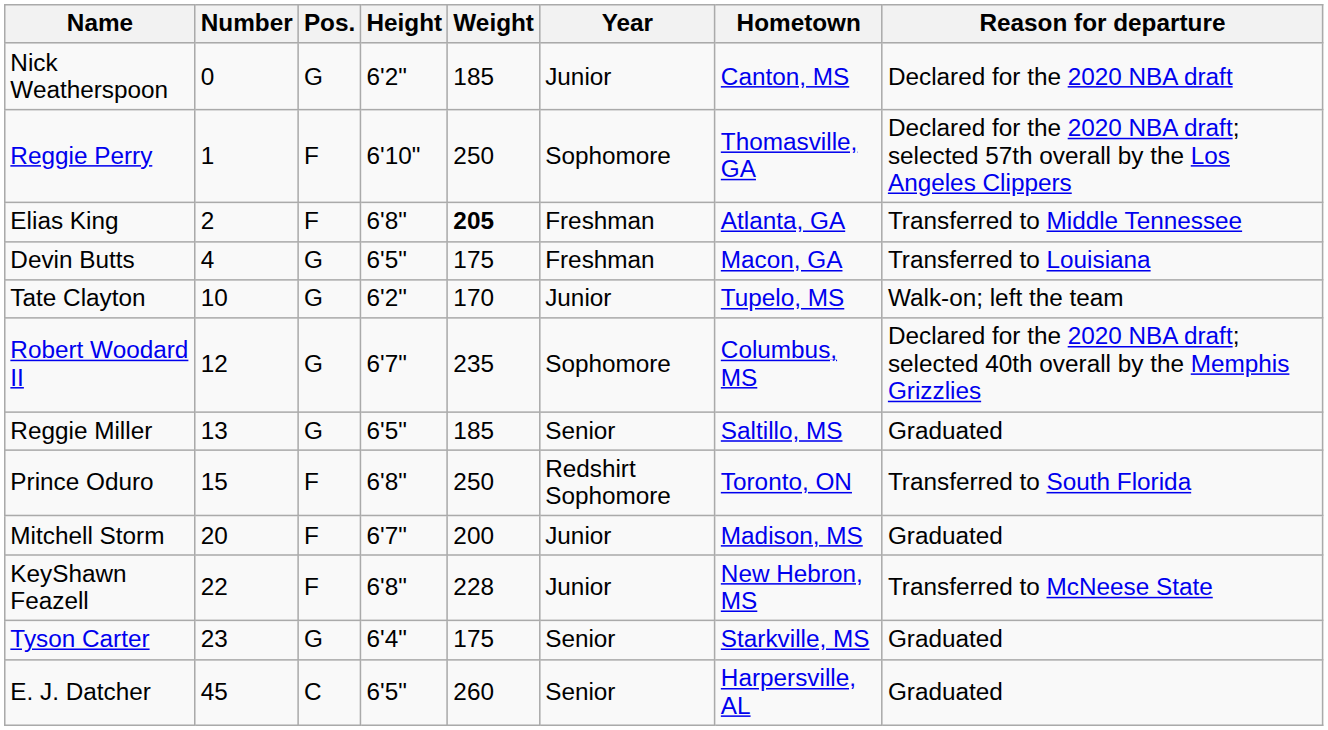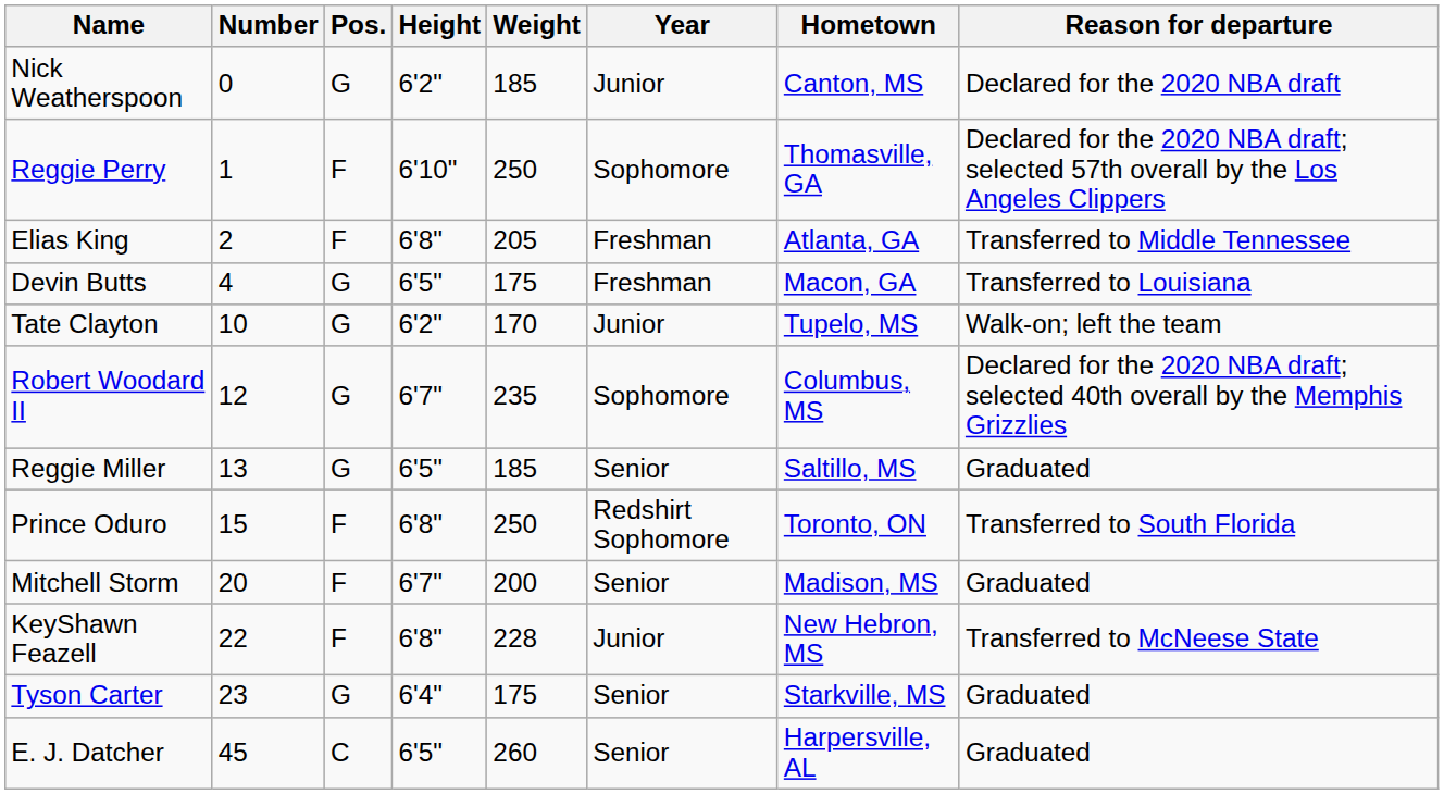Elias King | Weight: bold -> normal
Mitchell Storm | Year: Junior -> Senior
